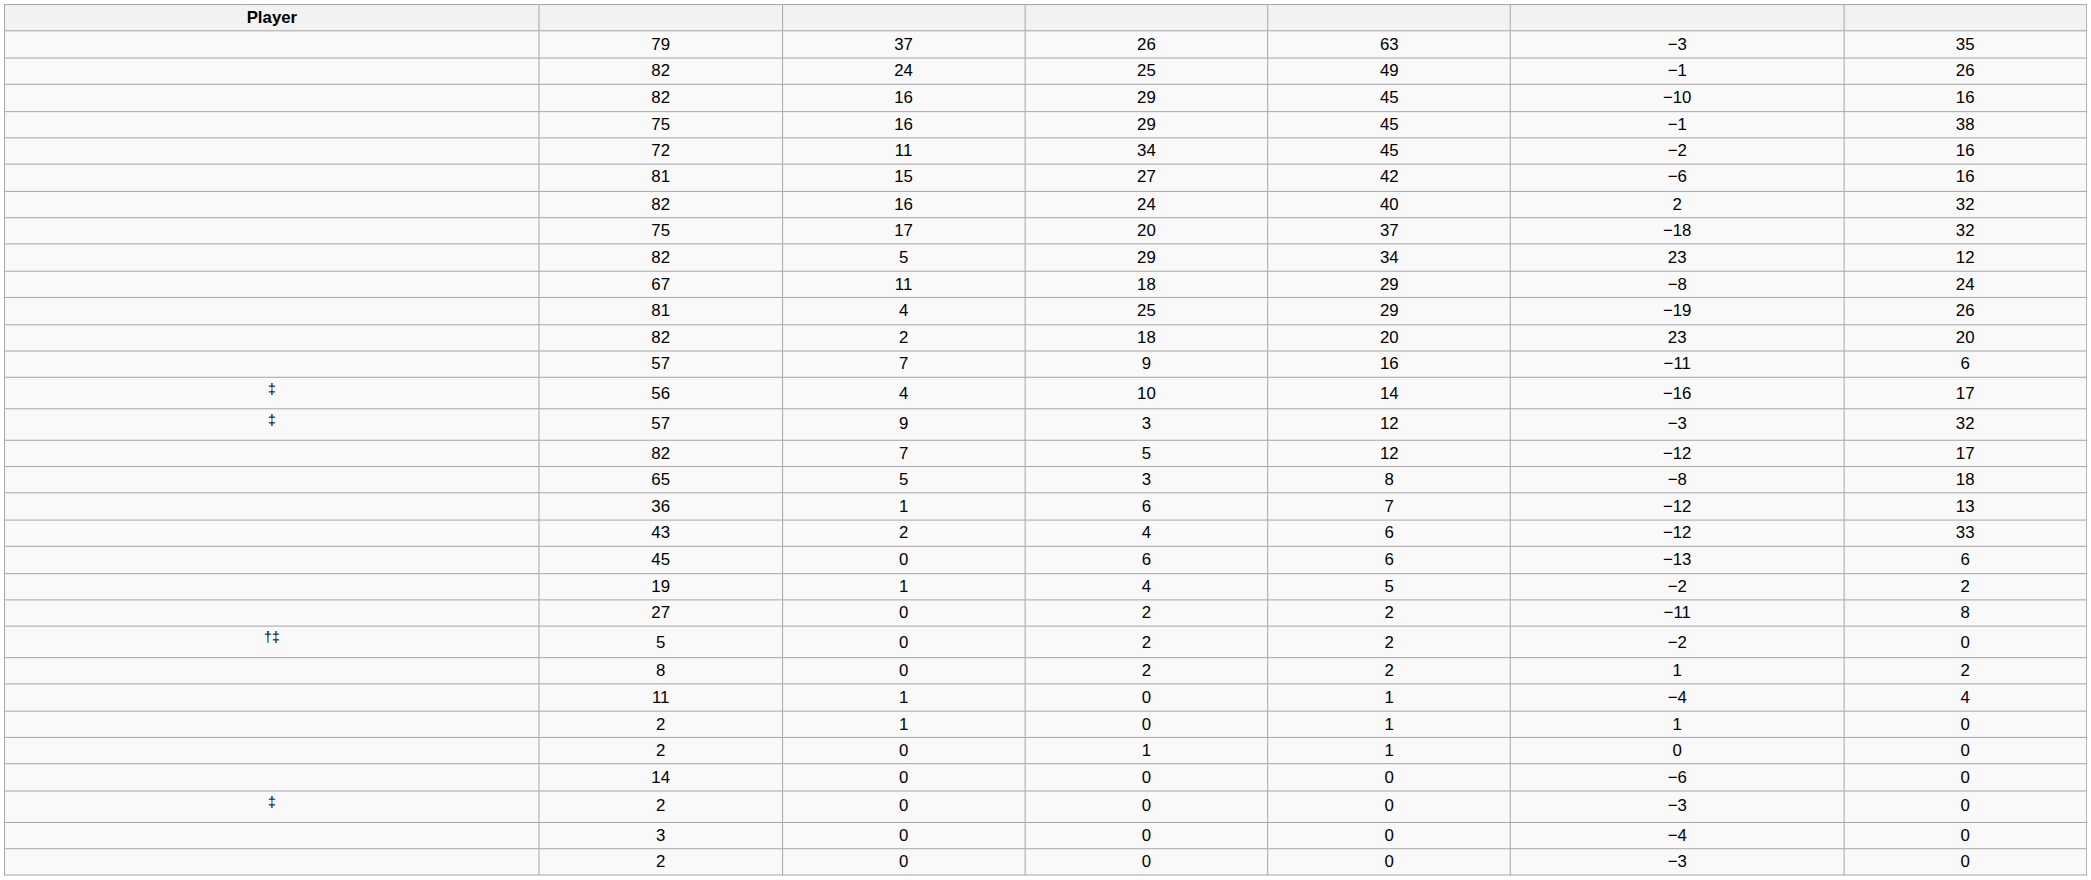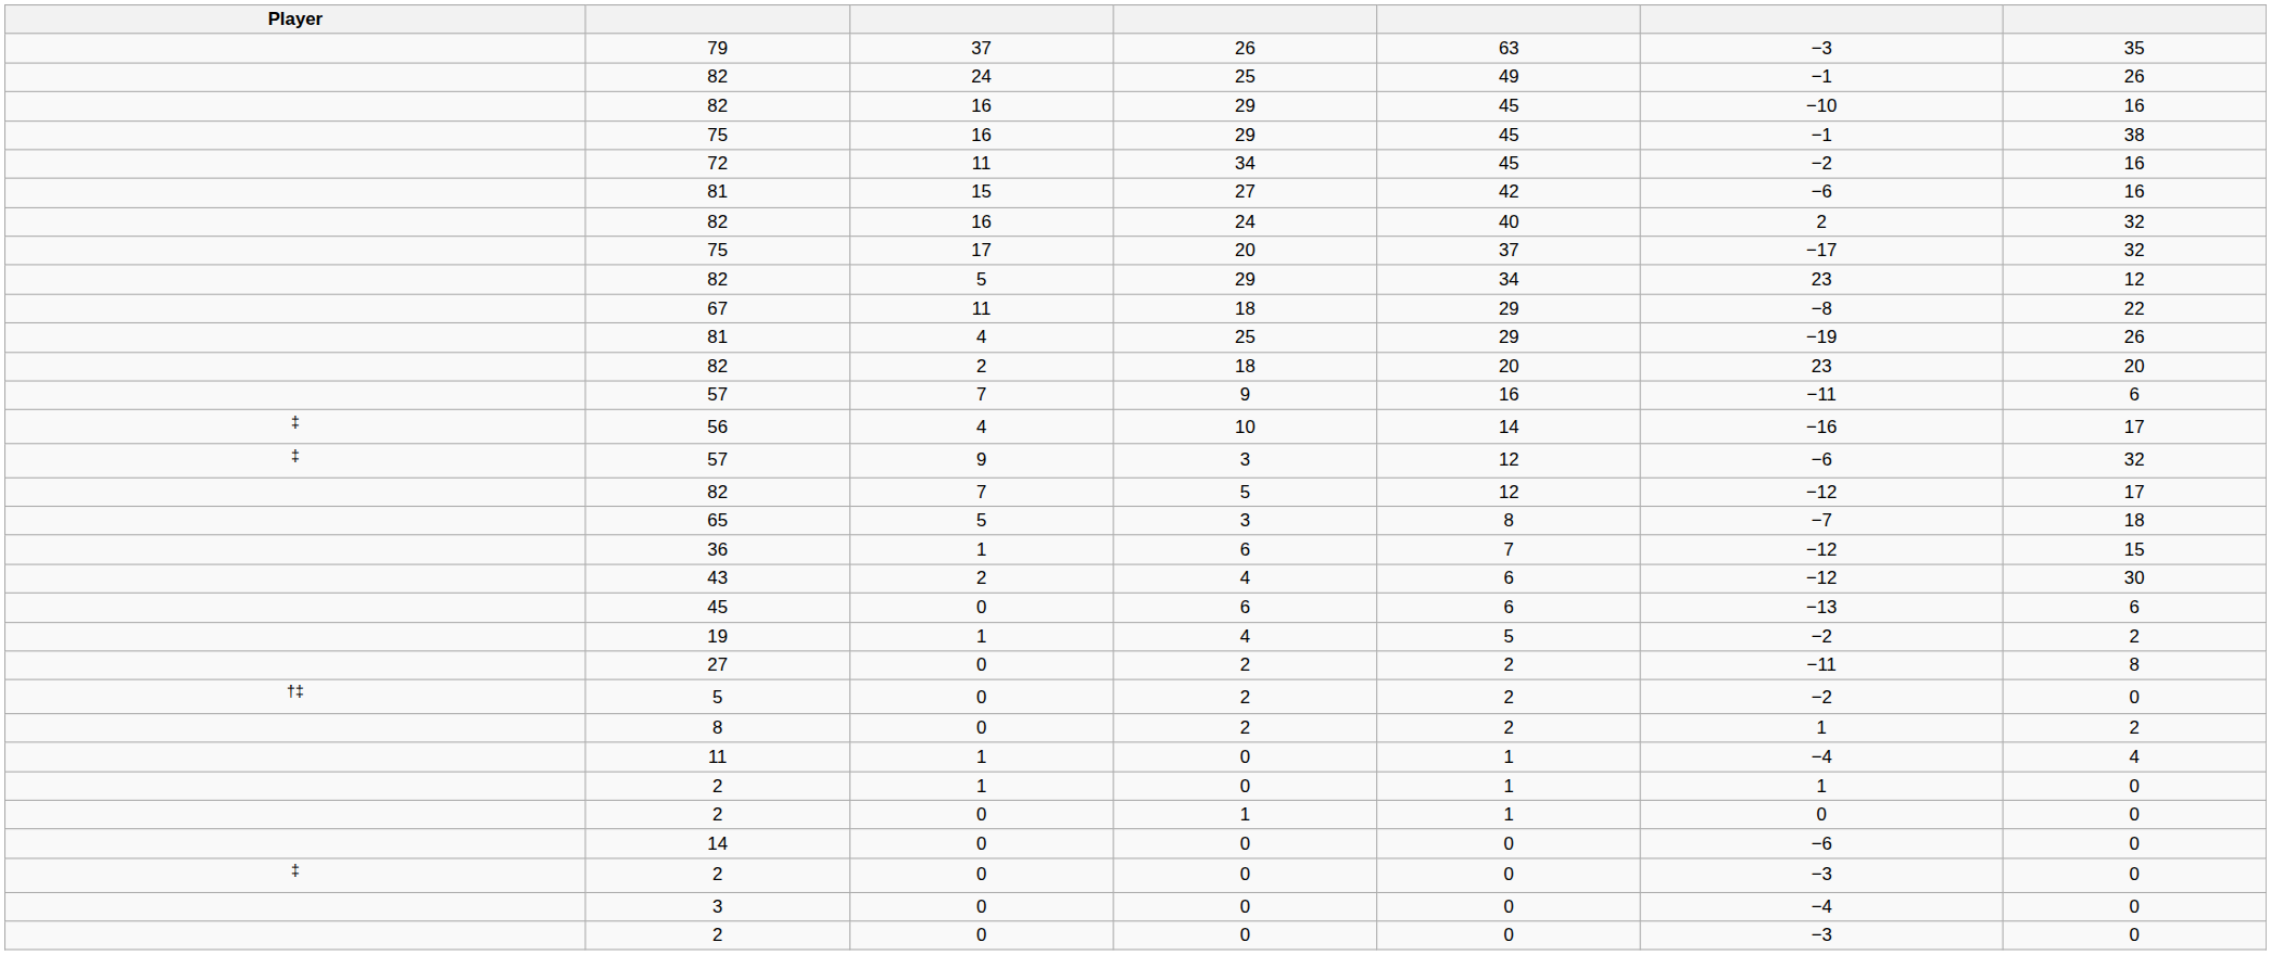75 / 20 | column 6: −18 -> −17
67 | column 7: 24 -> 22
57 / 3 | column 6: −3 -> −6
65 | column 6: −8 -> −7
36 | column 7: 13 -> 15
43 | column 7: 33 -> 30
